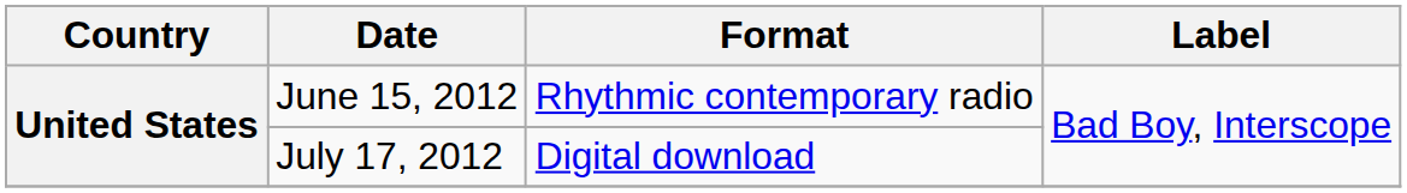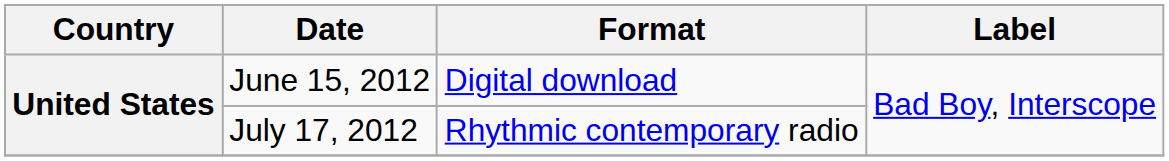June 15, 2012 | Format: Rhythmic contemporary radio -> Digital download
July 17, 2012 | Format: Digital download -> Rhythmic contemporary radio
